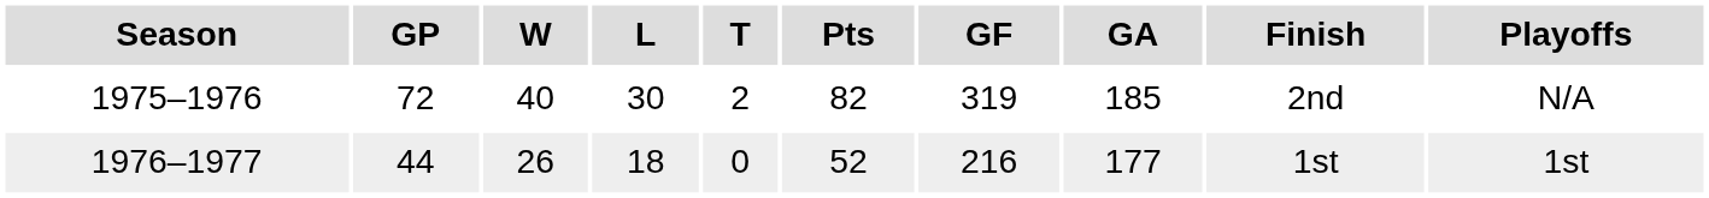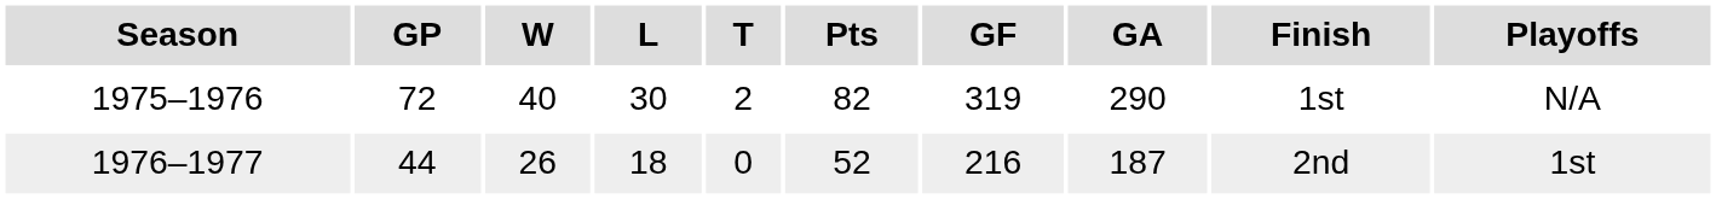1975–1976 | GA: 185 -> 290
1975–1976 | Finish: 2nd -> 1st
1976–1977 | GA: 177 -> 187
1976–1977 | Finish: 1st -> 2nd
